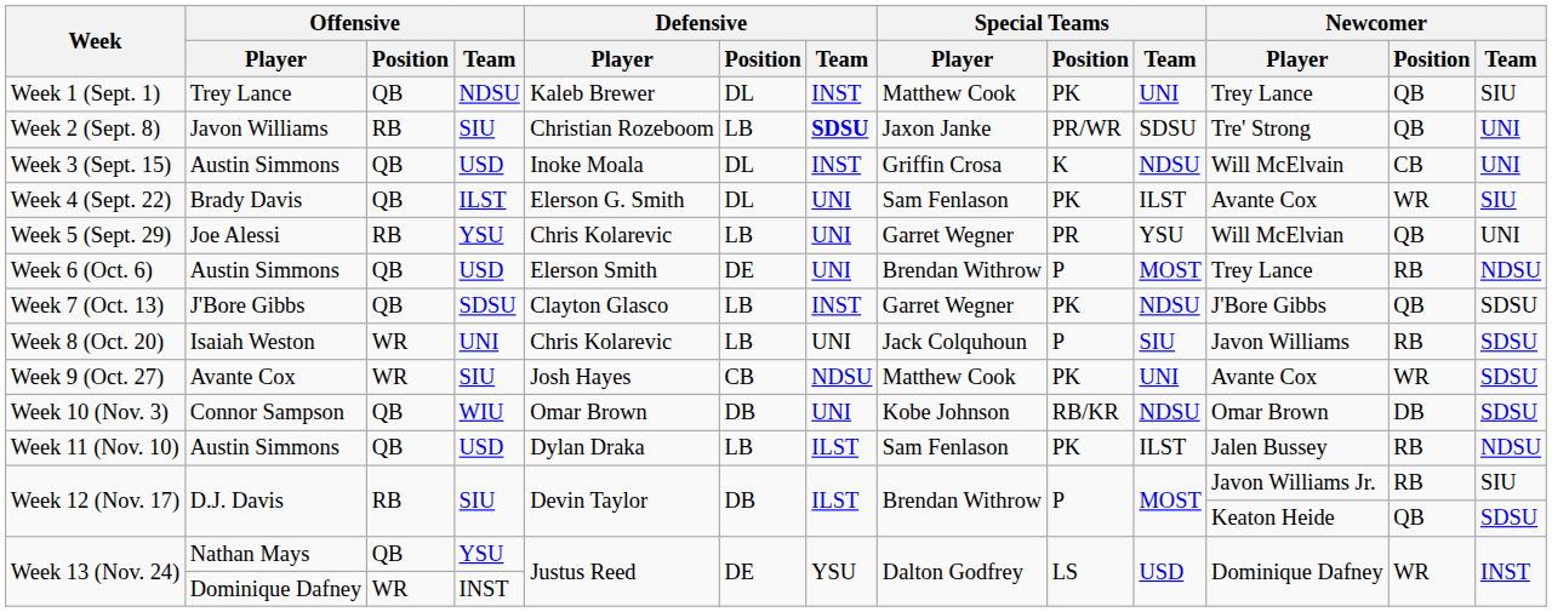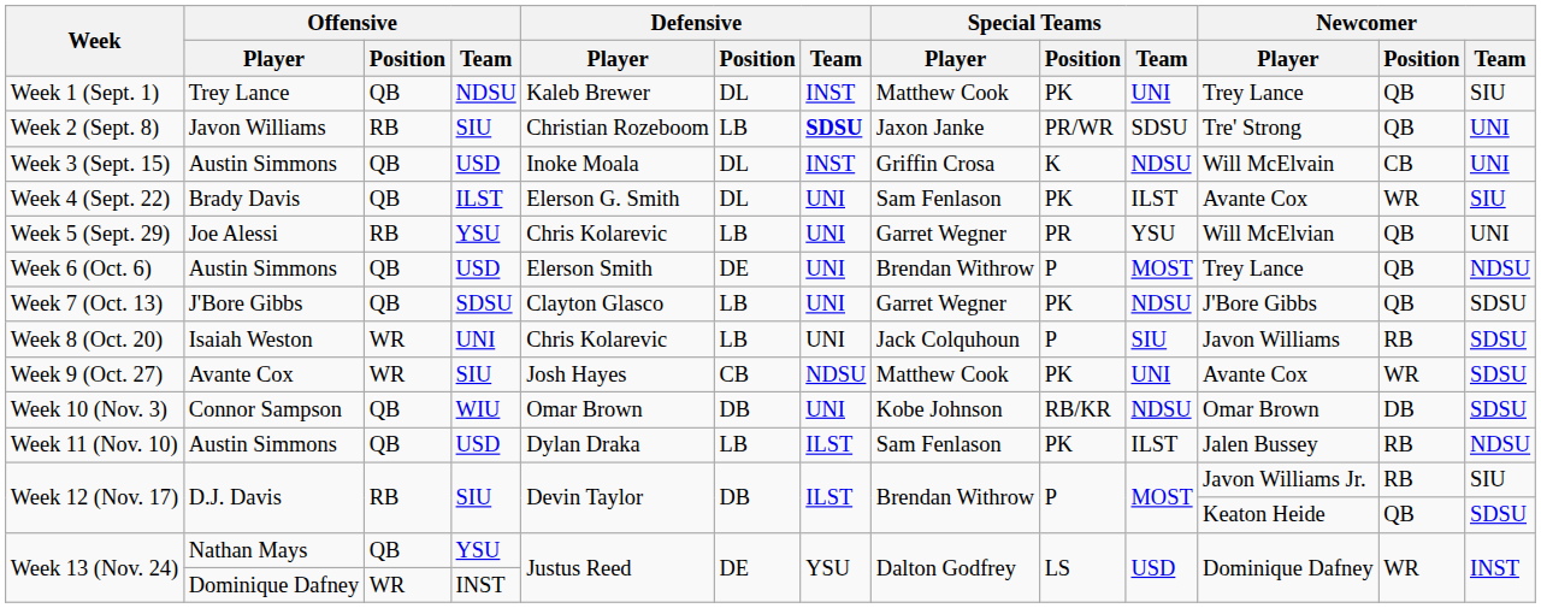Week 6 (Oct. 6) | Newcomer / Position: RB -> QB
Week 7 (Oct. 13) | Defensive / Team: INST -> UNI
